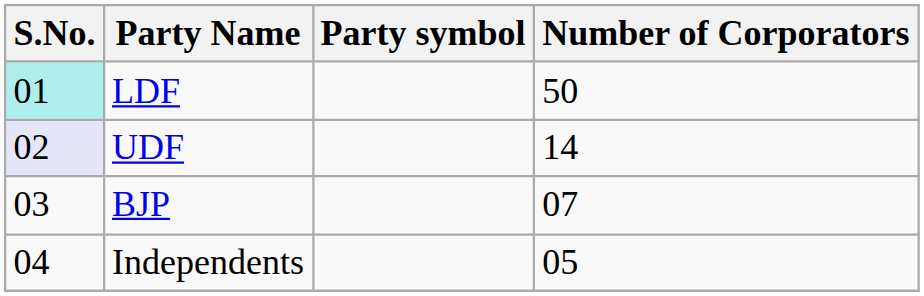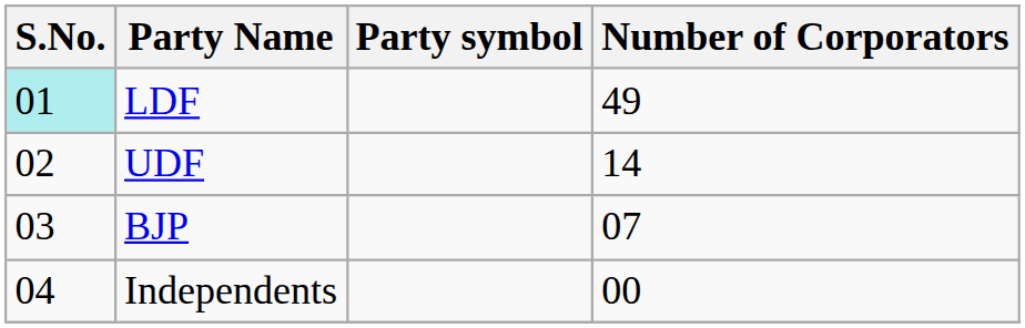LDF | Number of Corporators: 50 -> 49
UDF | S.No.: lavender background -> no background
Independents | Number of Corporators: 05 -> 00
